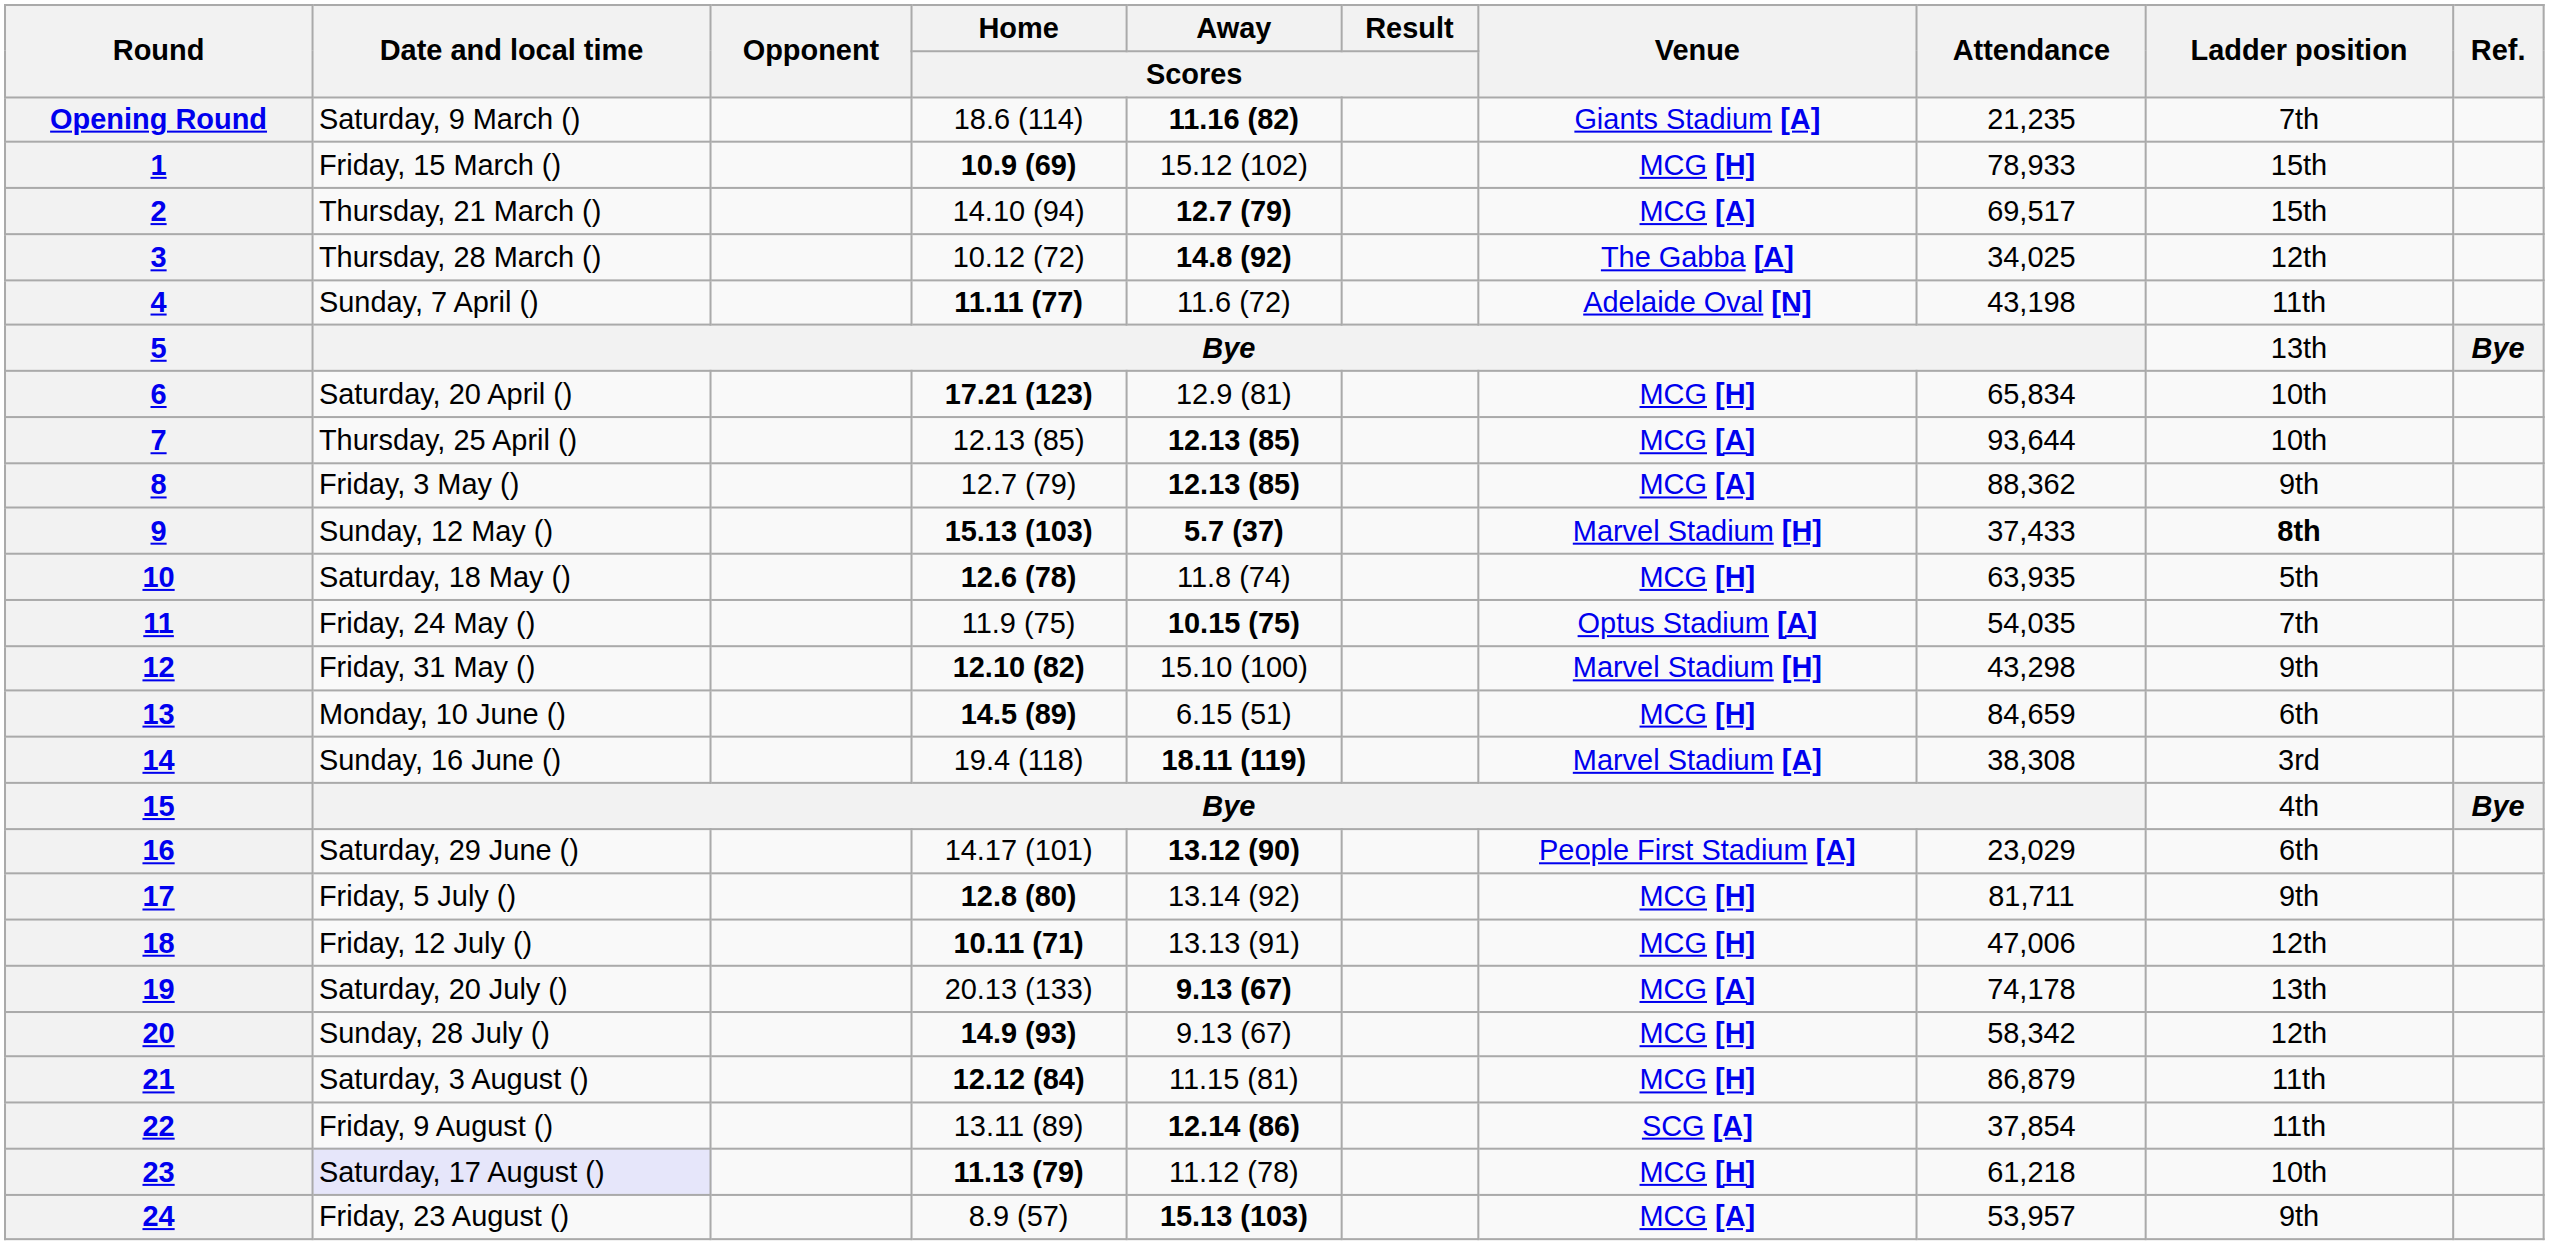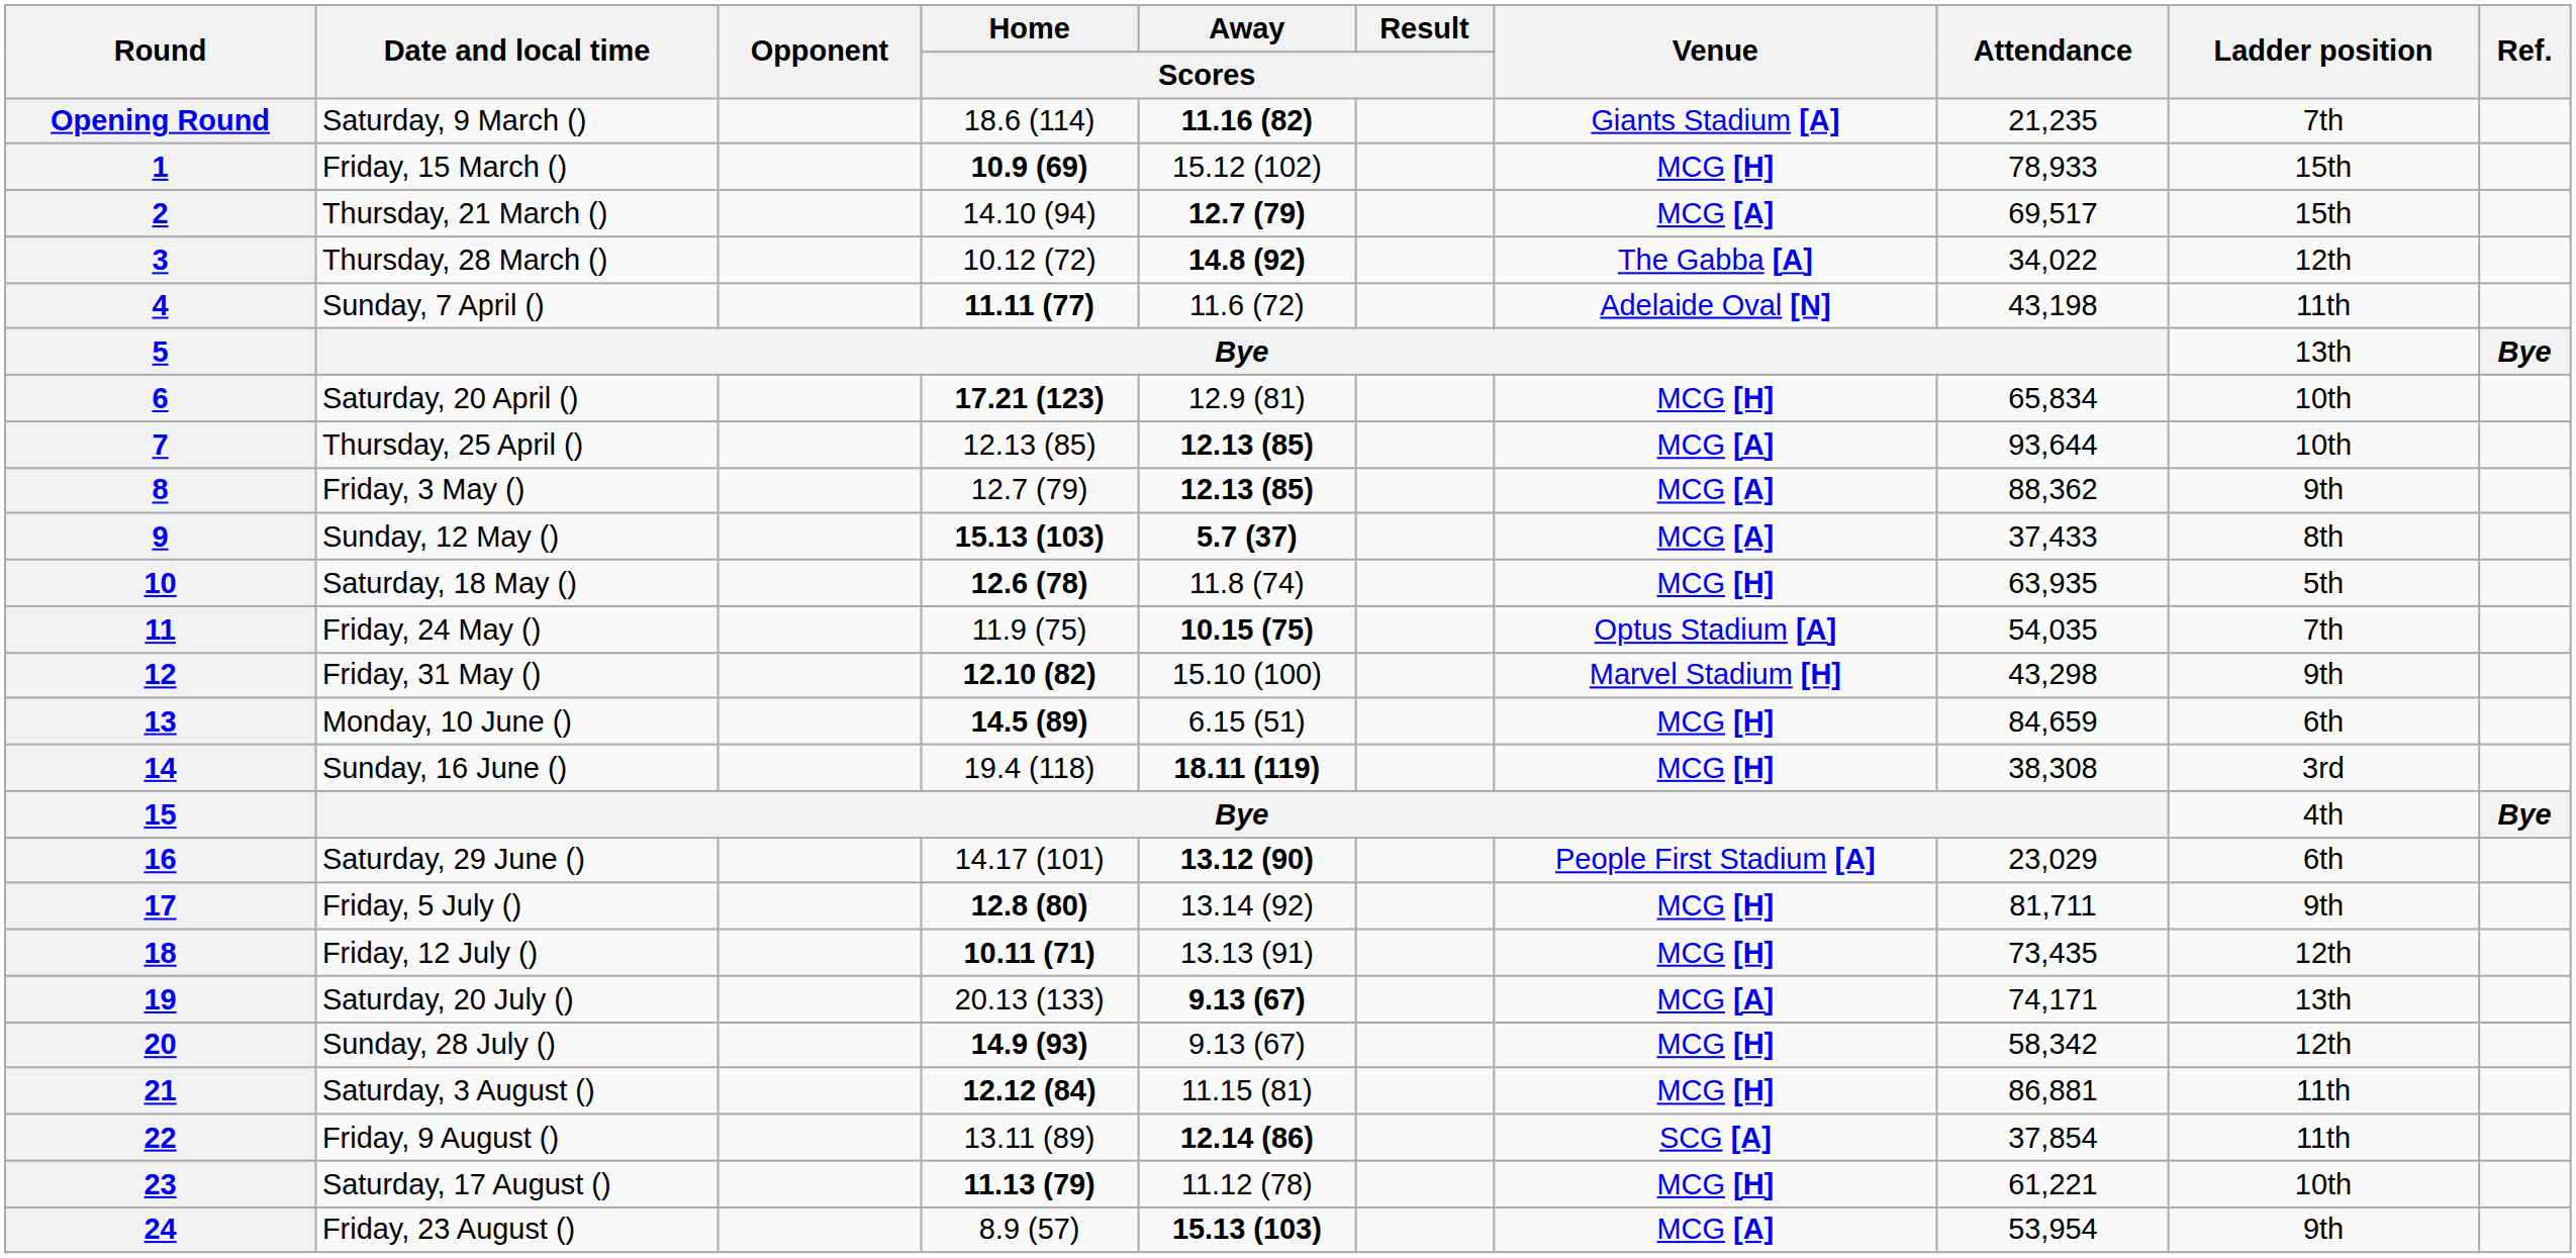3 | Attendance: 34,025 -> 34,022
9 | Venue: Marvel Stadium [H] -> MCG [A]
9 | Ladder position: bold -> normal
14 | Venue: Marvel Stadium [A] -> MCG [H]
18 | Attendance: 47,006 -> 73,435
19 | Attendance: 74,178 -> 74,171
21 | Attendance: 86,879 -> 86,881
23 | Date and local time: lavender background -> no background
23 | Attendance: 61,218 -> 61,221
24 | Attendance: 53,957 -> 53,954
